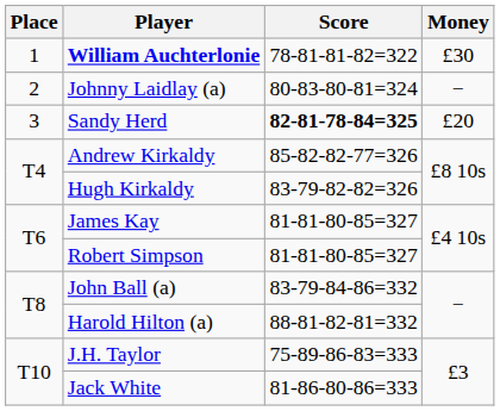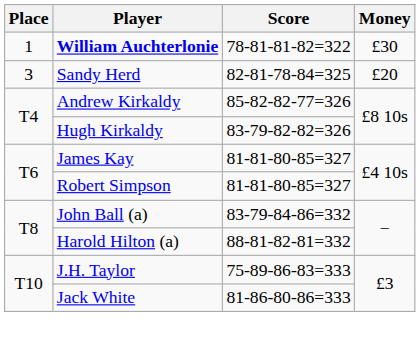- row: 2 | Johnny Laidlay (a) | 80-83-80-81=324 | −
Sandy Herd | Score: bold -> normal
